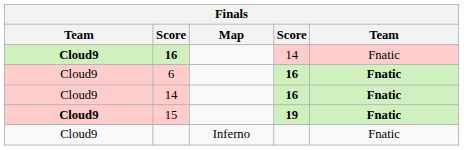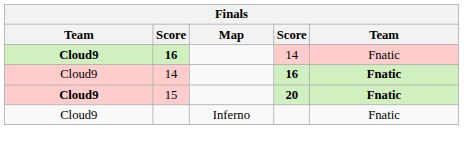- row: Cloud9 | 6 | 16 | Fnatic
15 | column 4: 19 -> 20
